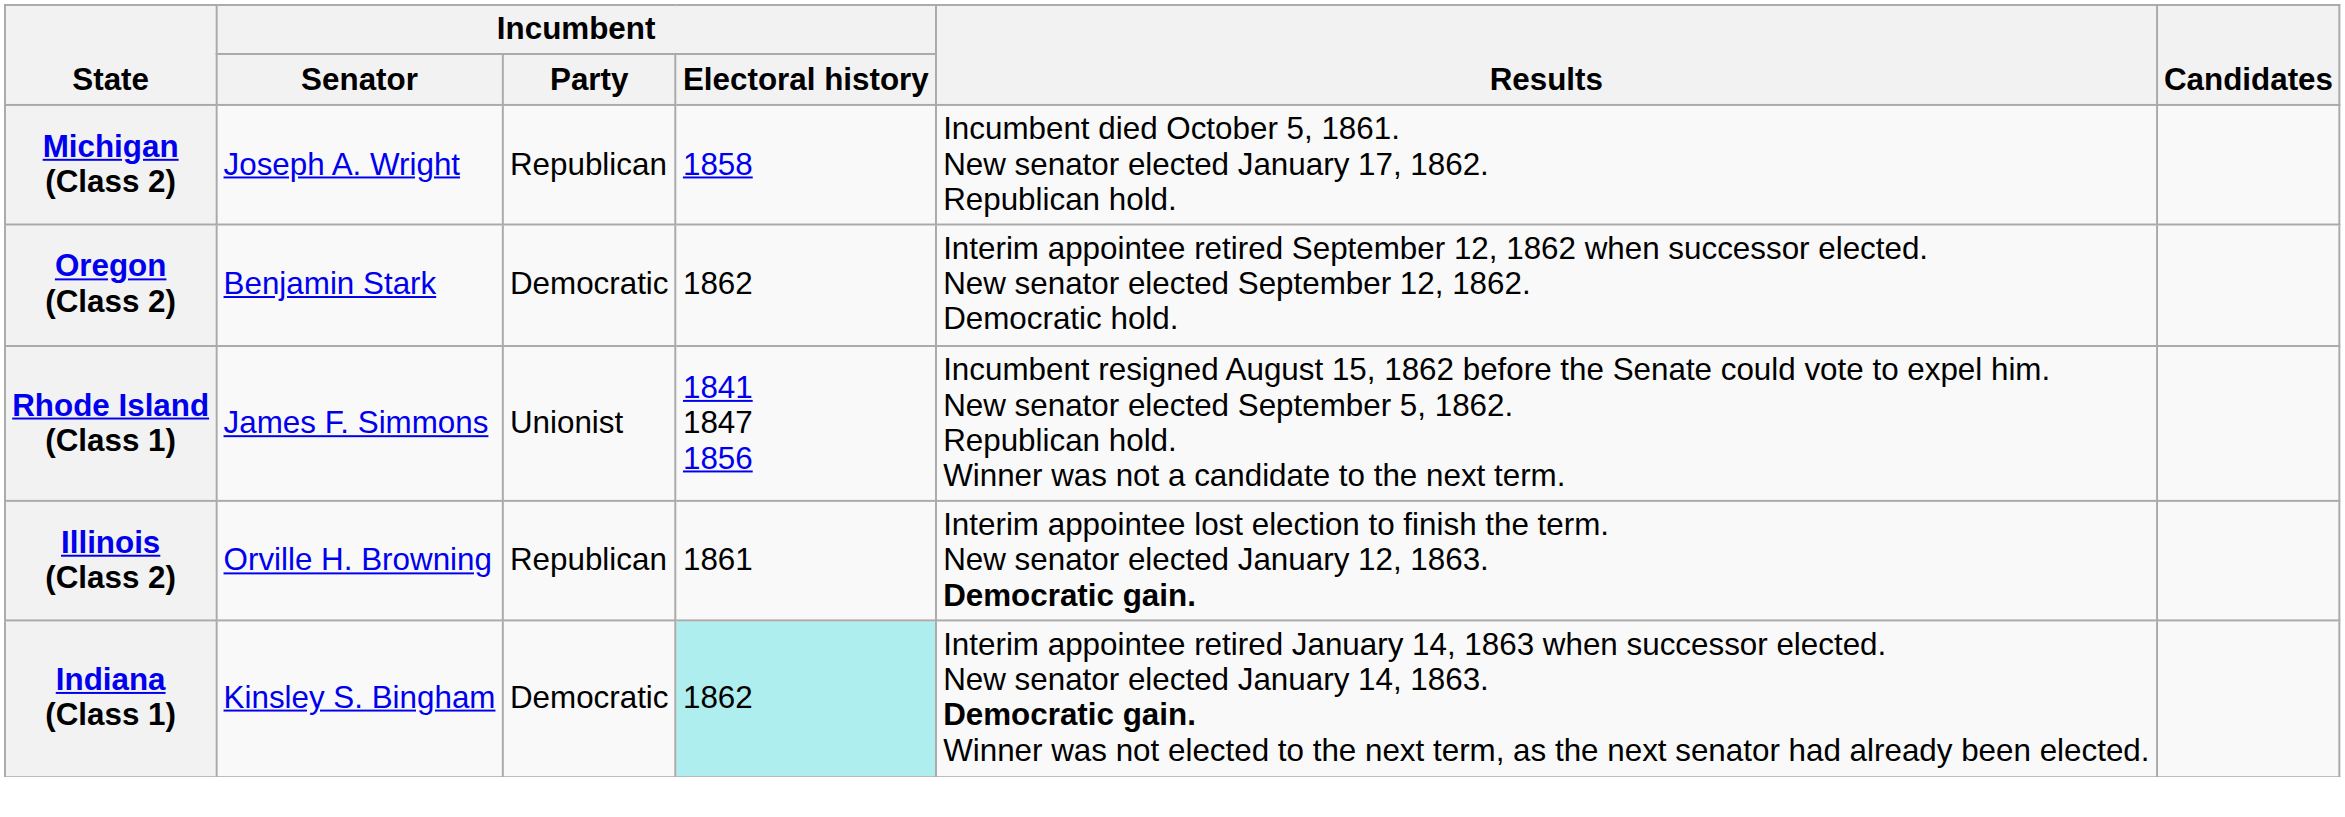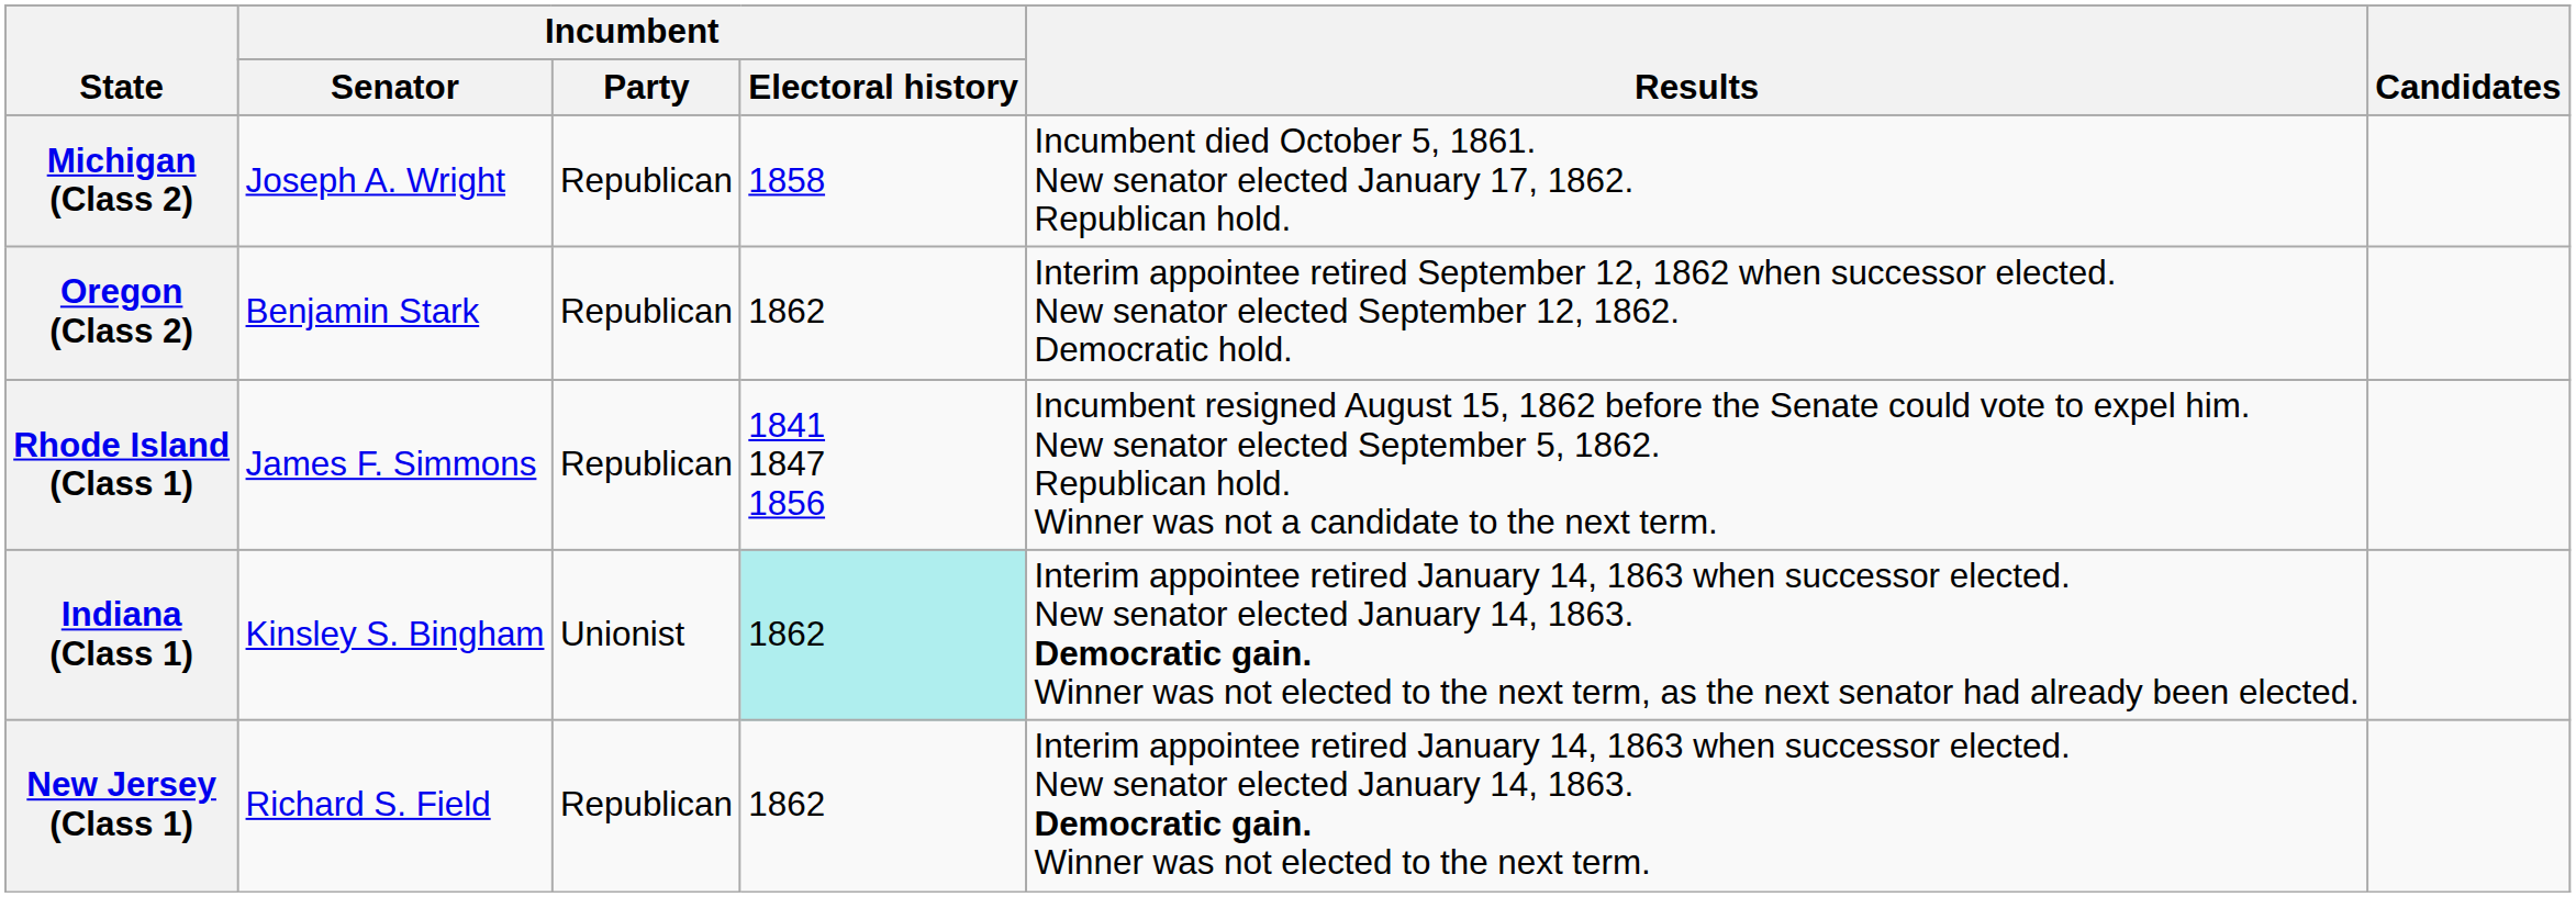Oregon (Class 2) | Incumbent / Party: Democratic -> Republican
Rhode Island (Class 1) | Incumbent / Party: Unionist -> Republican
- row: Illinois (Class 2) | Orville H. Browning | Republican | 1861 | Interim appointee lost election to finish the term. New senator elected January 12, 1863. Democratic gain.
Indiana (Class 1) | Incumbent / Party: Democratic -> Unionist
+ row: New Jersey (Class 1) | Richard S. Field | Republican | 1862 | Interim appointee retired January 14, 1863 when successor elected. New senator elected January 14, 1863. Democratic gain. Winner was not elected to the next term.
